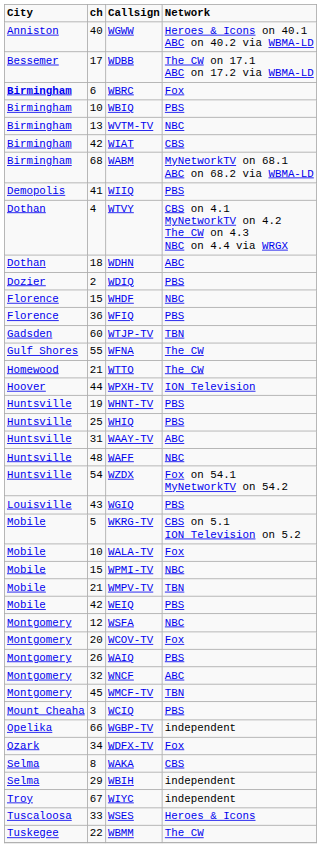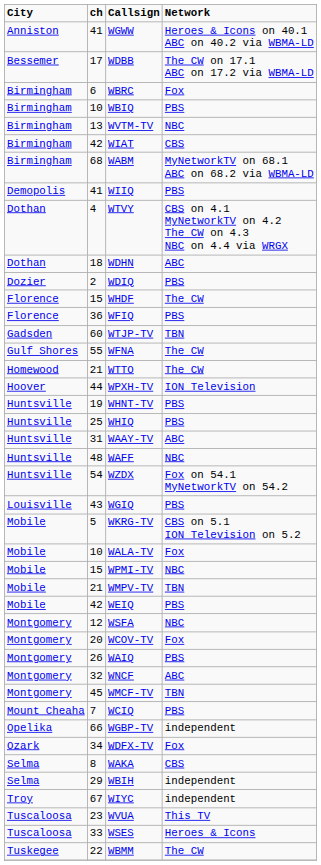WGWW | ch: 40 -> 41
WBRC | City: bold -> normal
WHDF | Network: NBC -> The CW
WCIQ | ch: 3 -> 7
+ row: Tuscaloosa | 23 | WVUA | This TV
